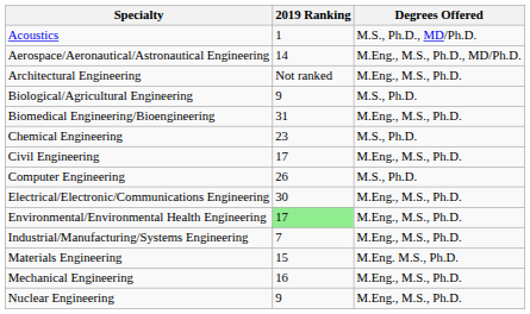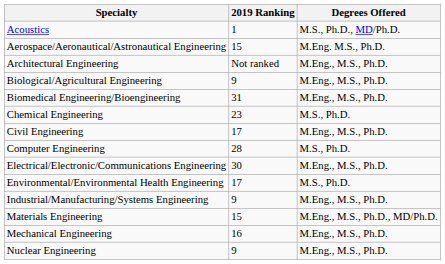Aerospace/Aeronautical/Astronautical Engineering | 2019 Ranking: 14 -> 15
Aerospace/Aeronautical/Astronautical Engineering | Degrees Offered: M.Eng., M.S., Ph.D., MD/Ph.D. -> M.Eng. M.S., Ph.D.
Biological/Agricultural Engineering | Degrees Offered: M.S., Ph.D. -> M.Eng., M.S., Ph.D.
Computer Engineering | 2019 Ranking: 26 -> 28
Environmental/Environmental Health Engineering | 2019 Ranking: lightgreen background -> no background
Environmental/Environmental Health Engineering | Degrees Offered: M.Eng., M.S., Ph.D. -> M.S., Ph.D.
Industrial/Manufacturing/Systems Engineering | 2019 Ranking: 7 -> 9
Materials Engineering | Degrees Offered: M.Eng. M.S., Ph.D. -> M.Eng., M.S., Ph.D., MD/Ph.D.
